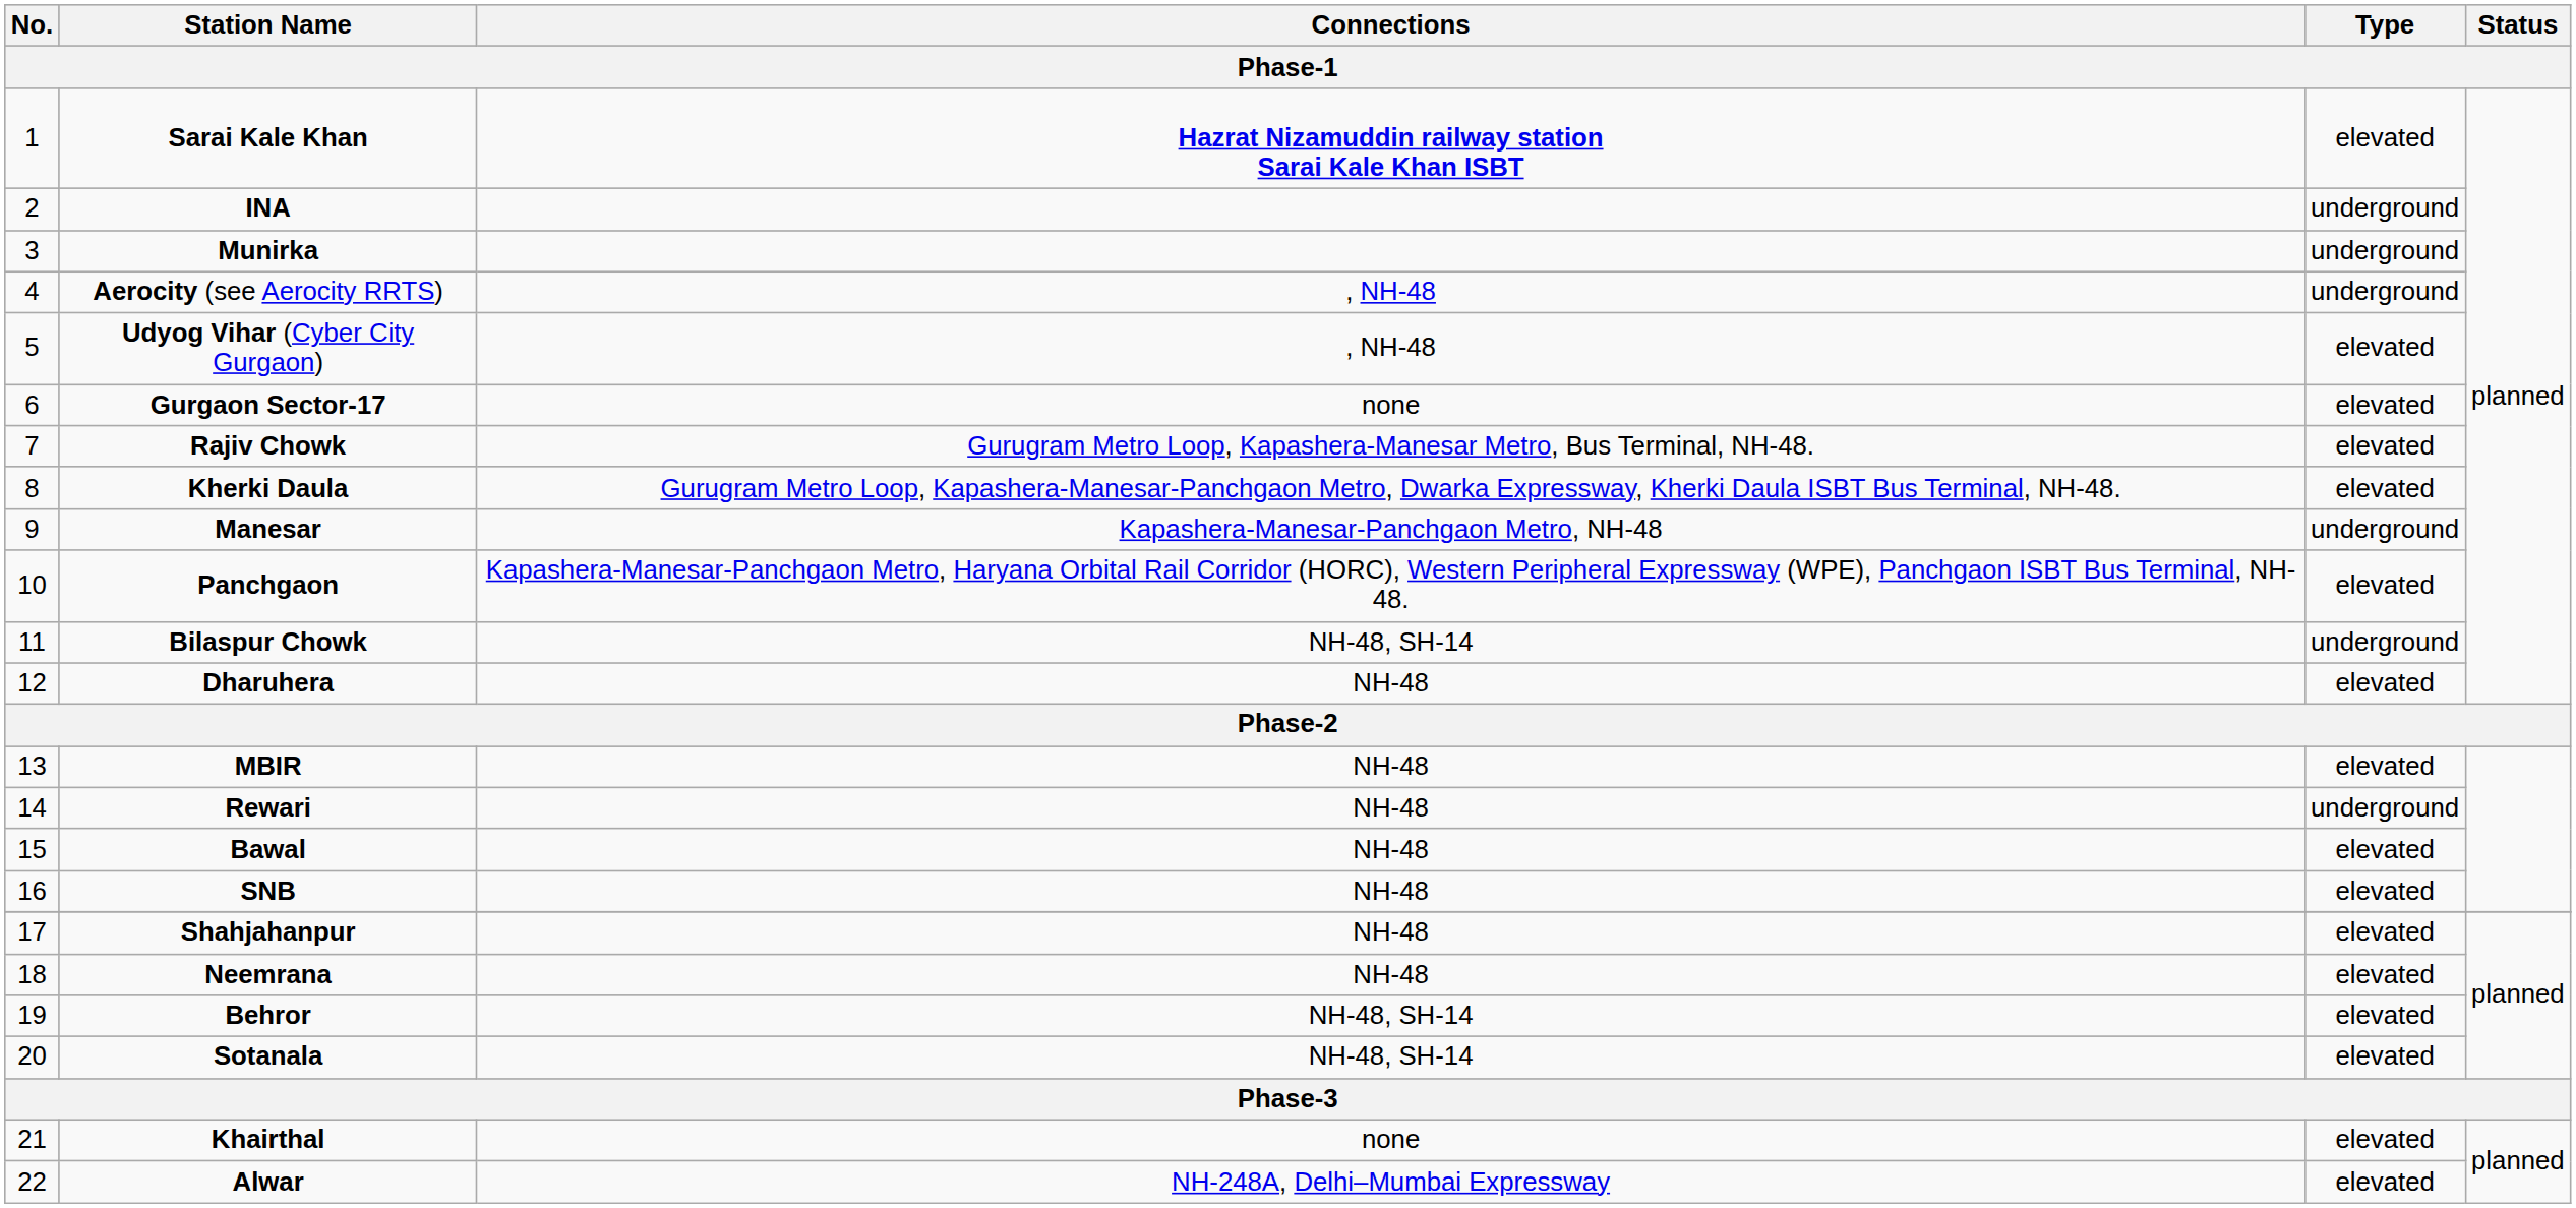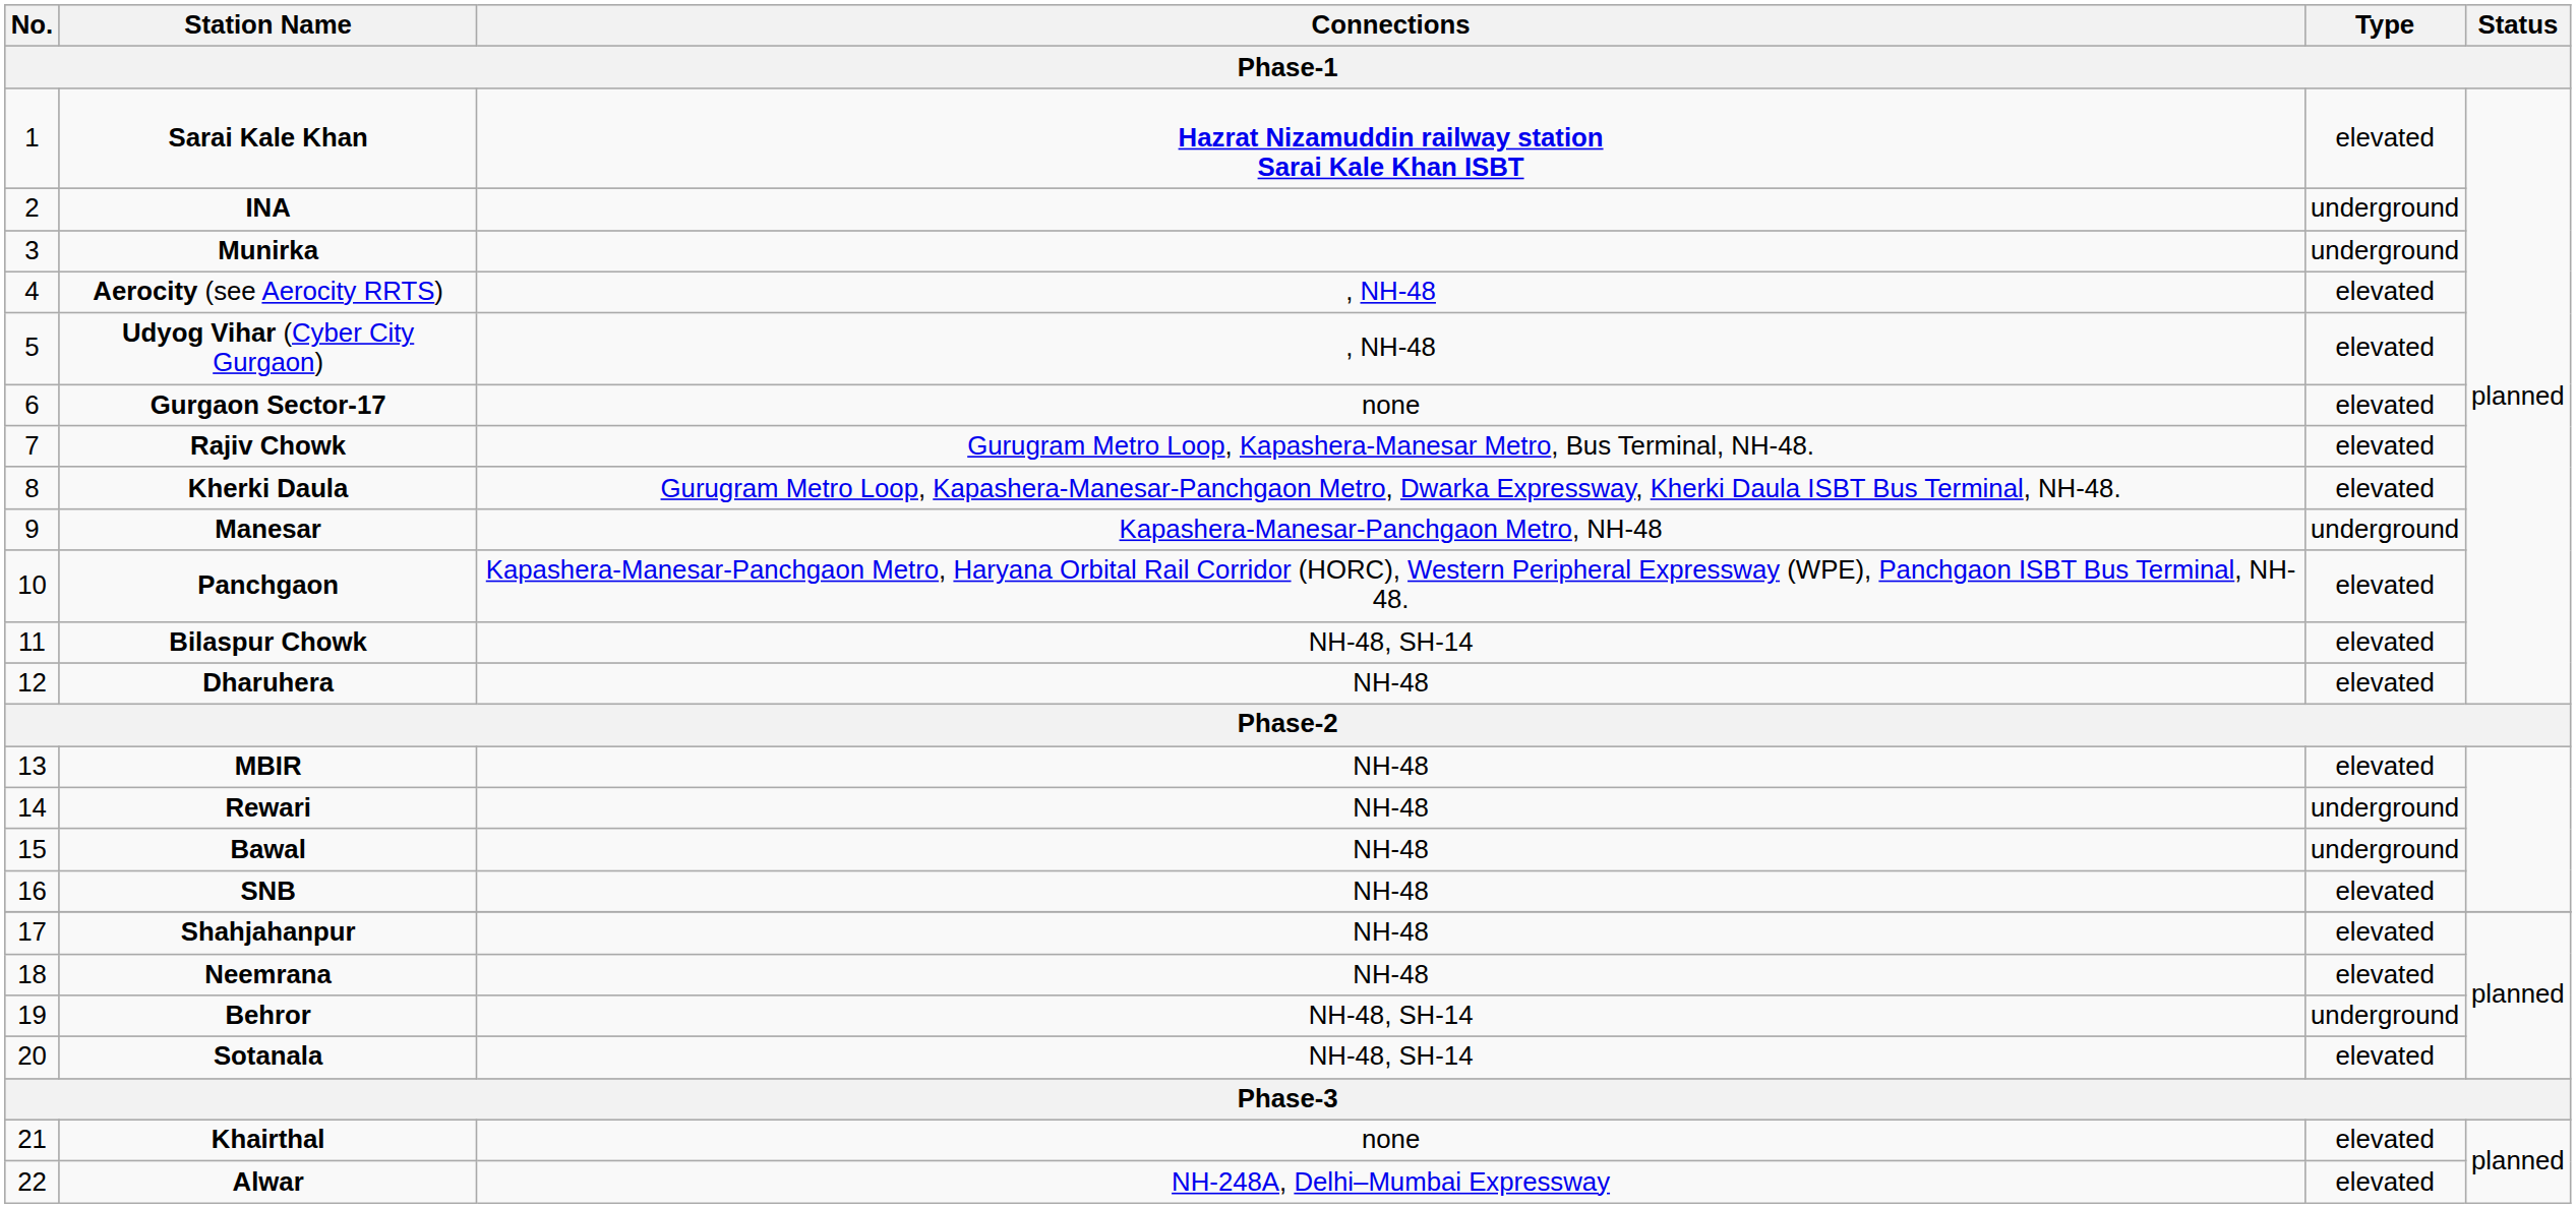Aerocity (see Aerocity RRTS) | Type: underground -> elevated
Bilaspur Chowk | Type: underground -> elevated
Bawal | Type: elevated -> underground
Behror | Type: elevated -> underground
